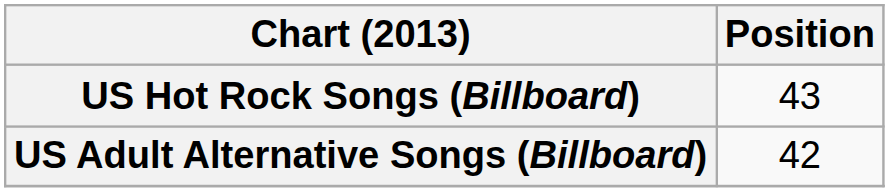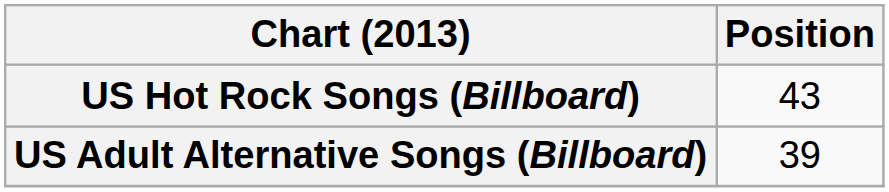US Adult Alternative Songs (Billboard) | Position: 42 -> 39
